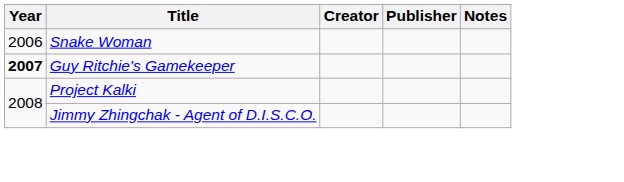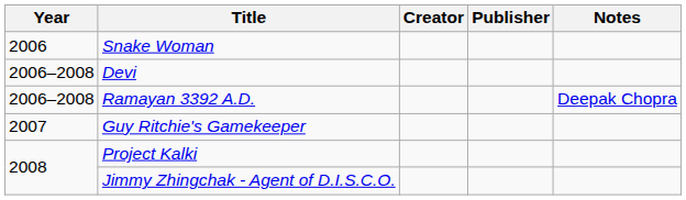+ row: 2006–2008 | Devi
+ row: 2006–2008 | Ramayan 3392 A.D. | Deepak Chopra
Guy Ritchie's Gamekeeper | Year: bold -> normal
